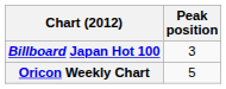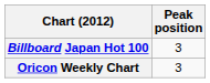Oricon Weekly Chart | Peak position: 5 -> 3
